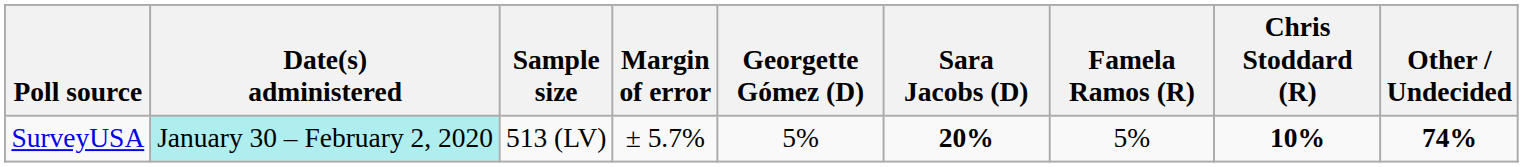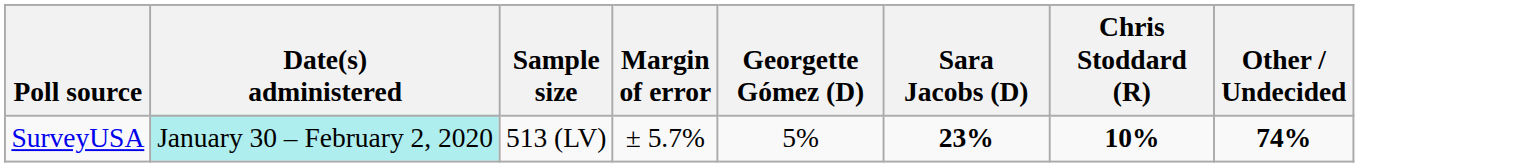- column: Famela Ramos (R) | 5%
SurveyUSA | Sara Jacobs (D): 20% -> 23%
